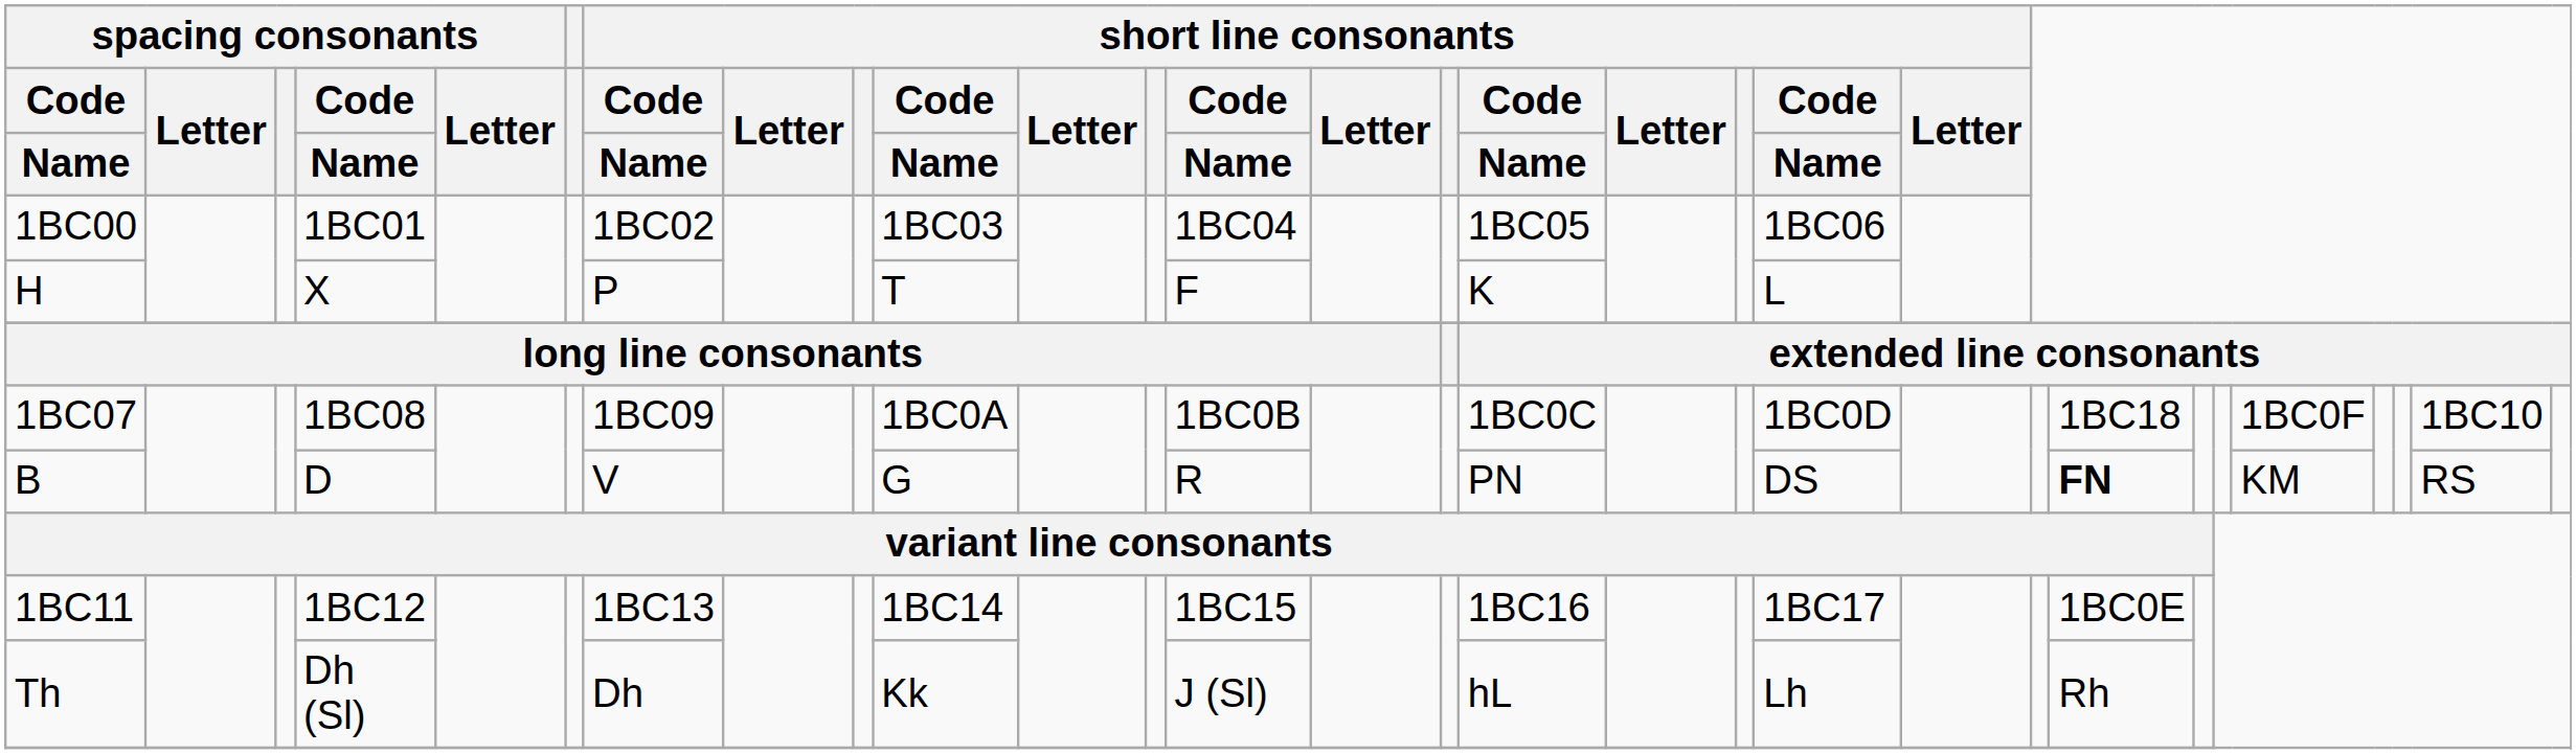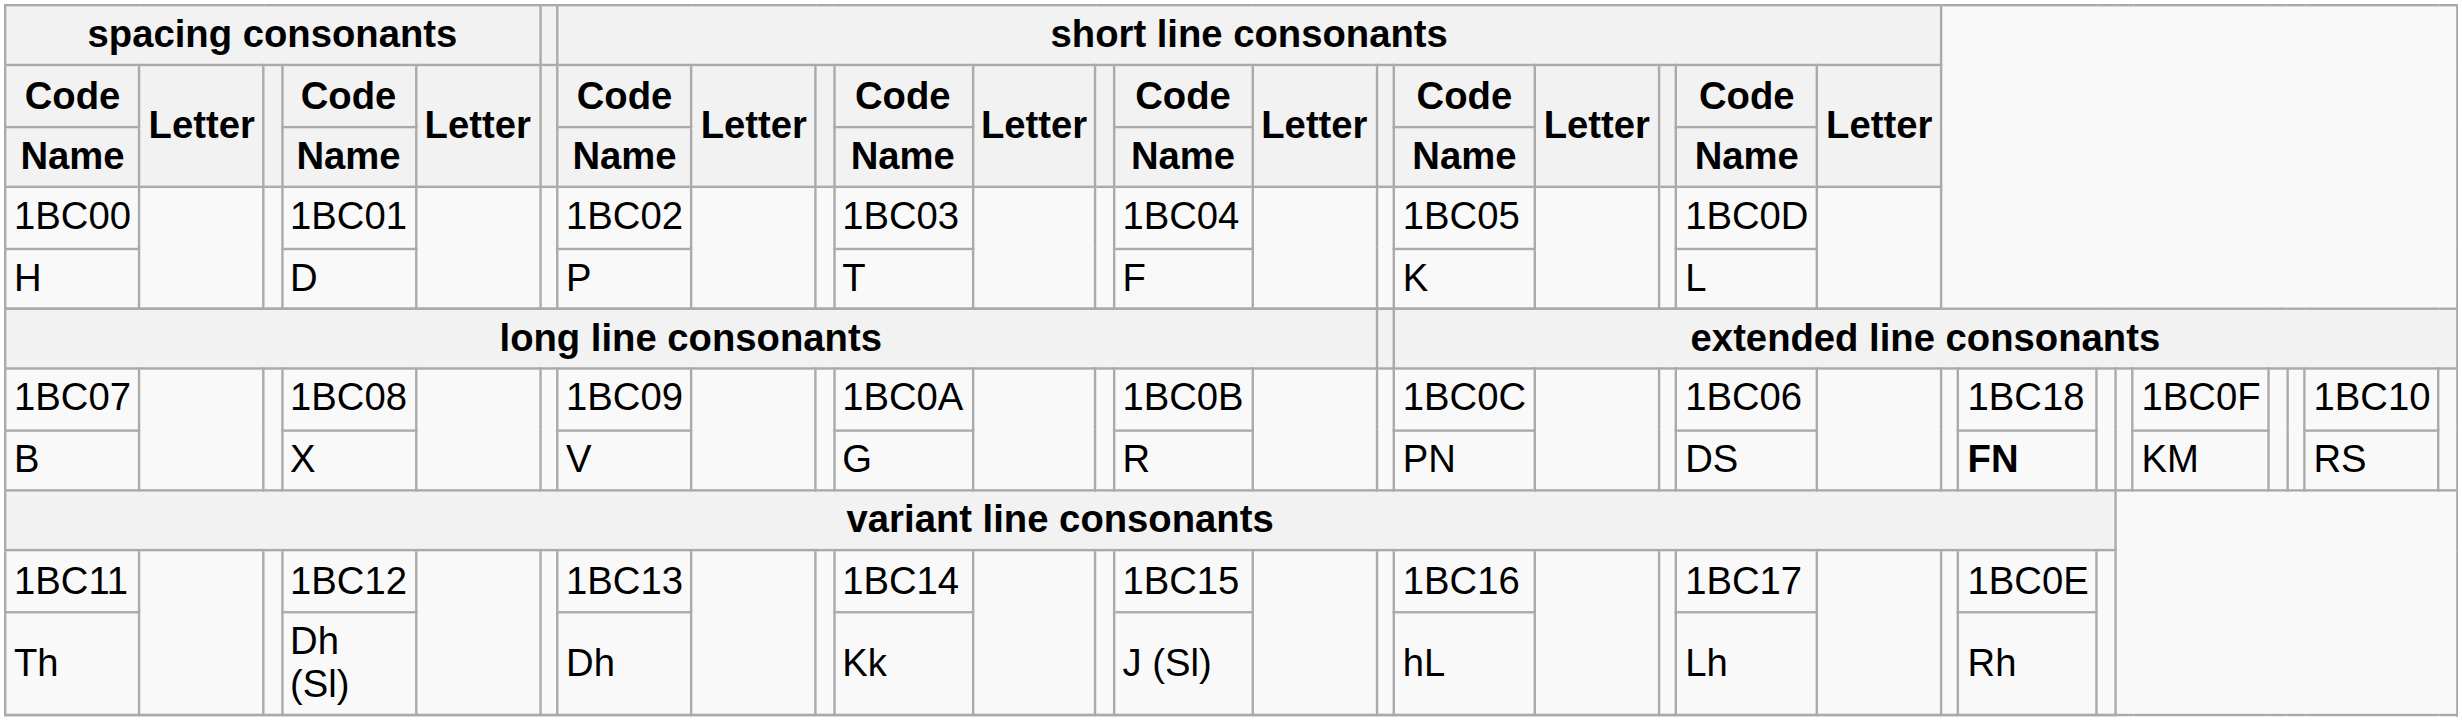1BC00 | column 19: 1BC06 -> 1BC0D
H | column 4: X -> D
1BC07 | column 19: 1BC0D -> 1BC06
B | column 4: D -> X
